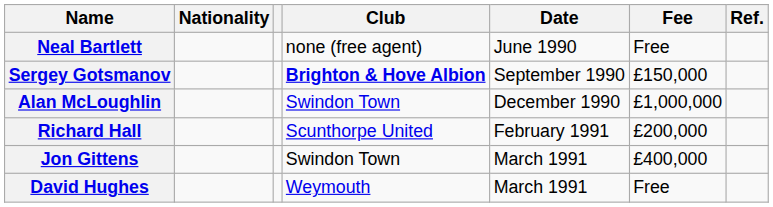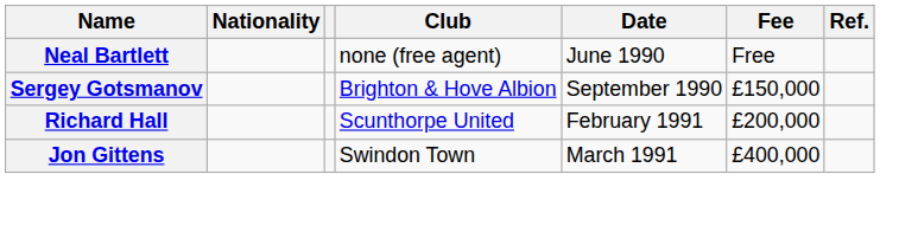Sergey Gotsmanov | Club: bold -> normal
- row: Alan McLoughlin | Swindon Town | December 1990 | £1,000,000
- row: David Hughes | Weymouth | March 1991 | Free
